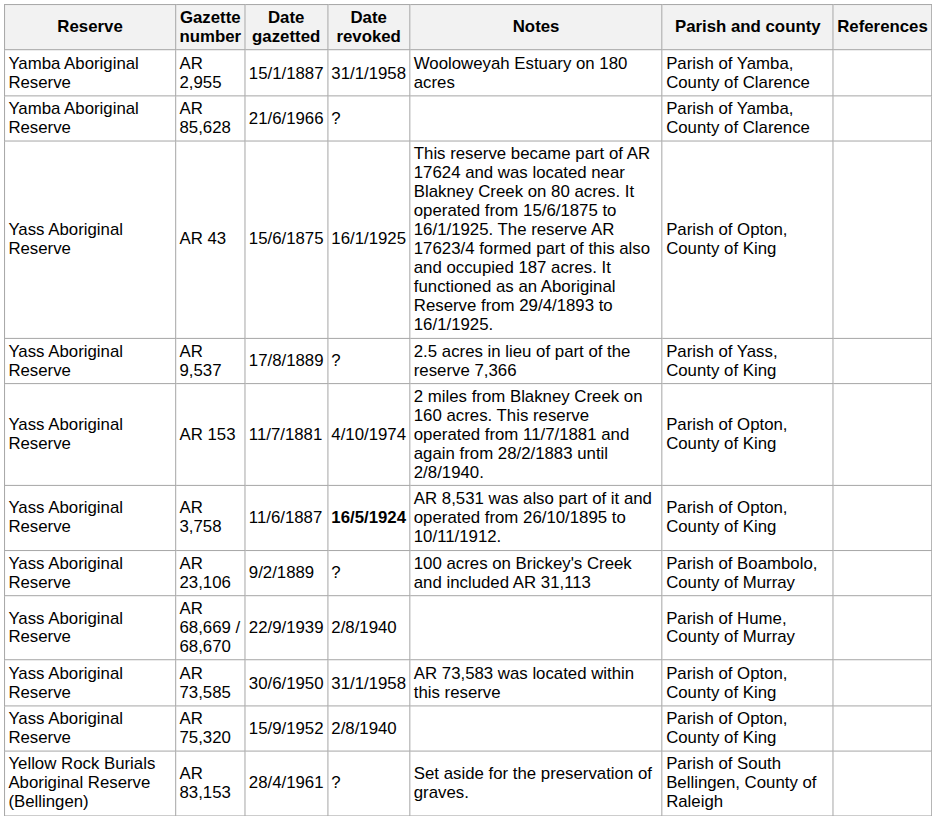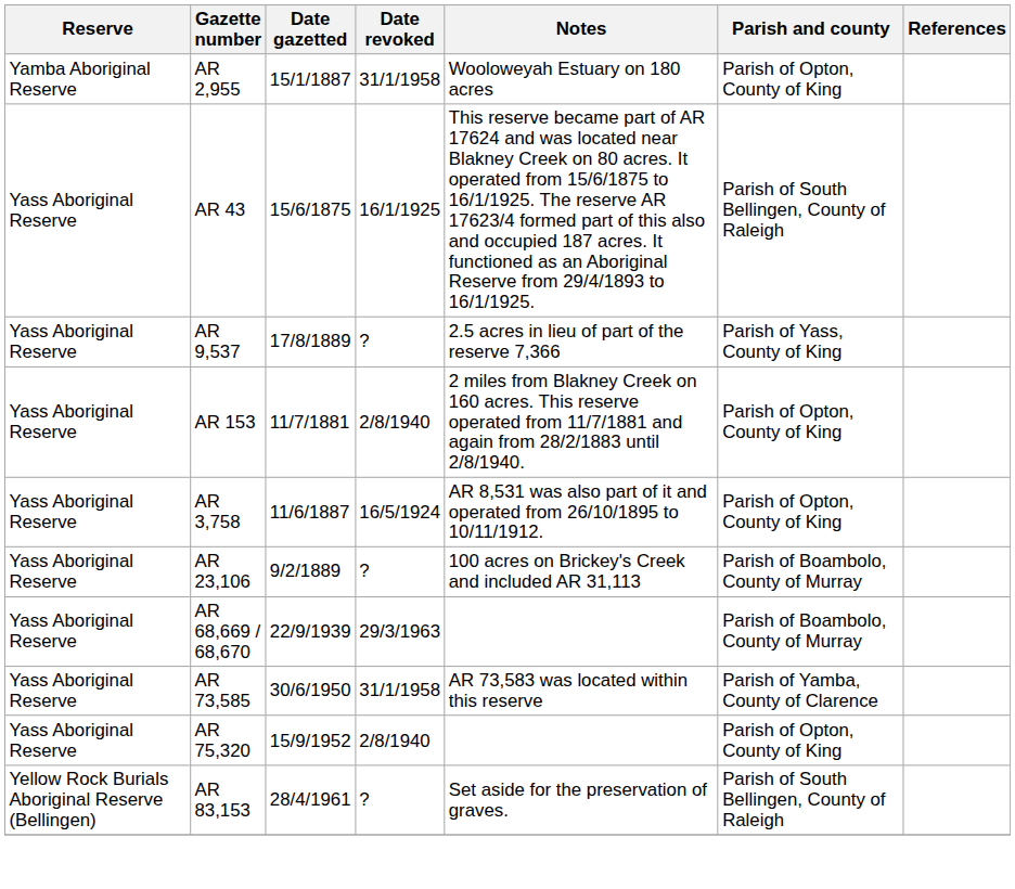AR 2,955 | Parish and county: Parish of Yamba, County of Clarence -> Parish of Opton, County of King
- row: Yamba Aboriginal Reserve | AR 85,628 | 21/6/1966 | ? | Parish of Yamba, County of Clarence
AR 43 | Parish and county: Parish of Opton, County of King -> Parish of South Bellingen, County of Raleigh
AR 153 | Date revoked: 4/10/1974 -> 2/8/1940
AR 3,758 | Date revoked: bold -> normal
AR 68,669 / 68,670 | Date revoked: 2/8/1940 -> 29/3/1963
AR 68,669 / 68,670 | Parish and county: Parish of Hume, County of Murray -> Parish of Boambolo, County of Murray
AR 73,585 | Parish and county: Parish of Opton, County of King -> Parish of Yamba, County of Clarence
